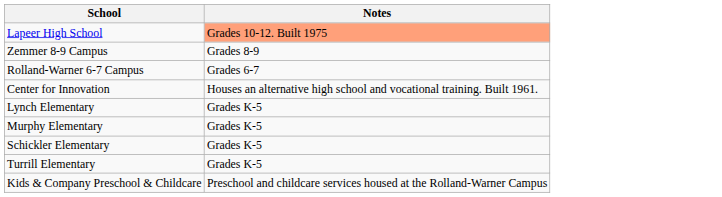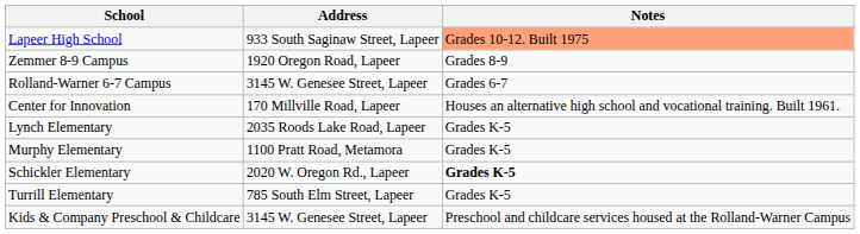+ column: Address | 933 South Saginaw Street, Lapeer | 1920 Oregon Road, Lapeer | 3145 W. Genesee Street, Lapeer | 170 Millville Road, Lapeer | 2035 Roods Lake Road, Lapeer | 1100 Pratt Road, Metamora | 2020 W. Oregon Rd., Lapeer | 785 South Elm Street, Lapeer | 3145 W. Genesee Street, Lapeer
Schickler Elementary | Notes: normal -> bold
